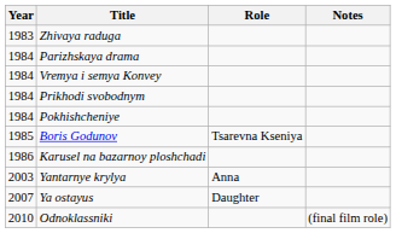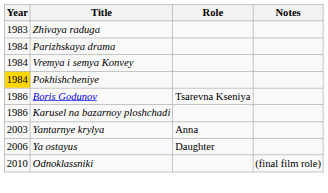- row: 1984 | Prikhodi svobodnym
Pokhishcheniye | Year: no background -> gold background
Boris Godunov | Year: 1985 -> 1986
Ya ostayus | Year: 2007 -> 2006
